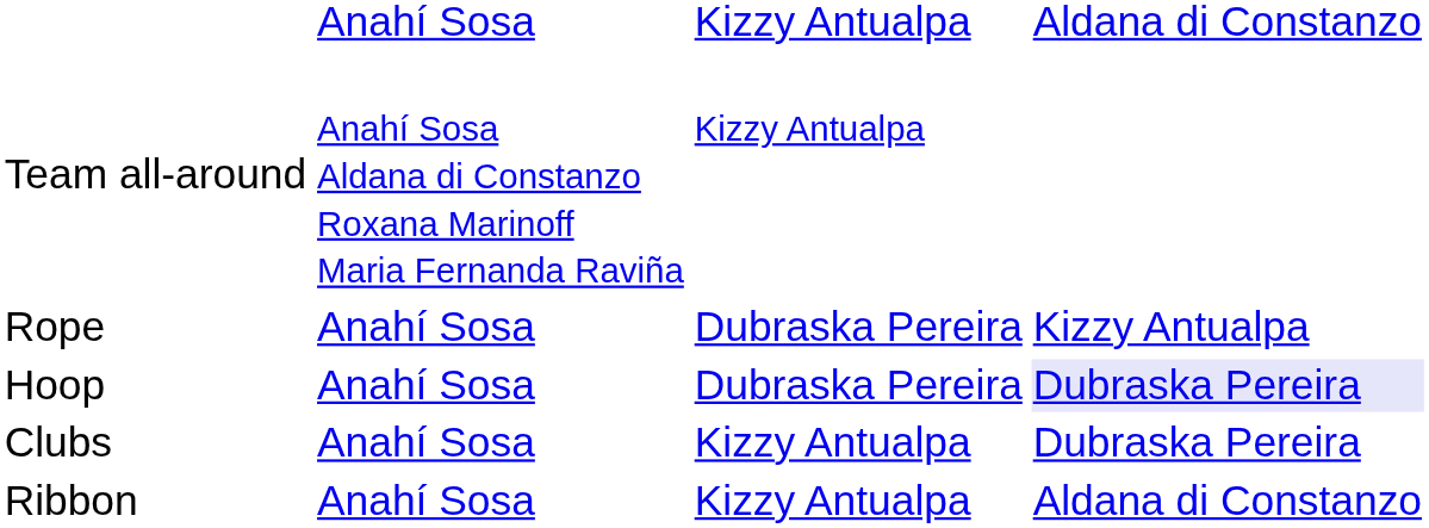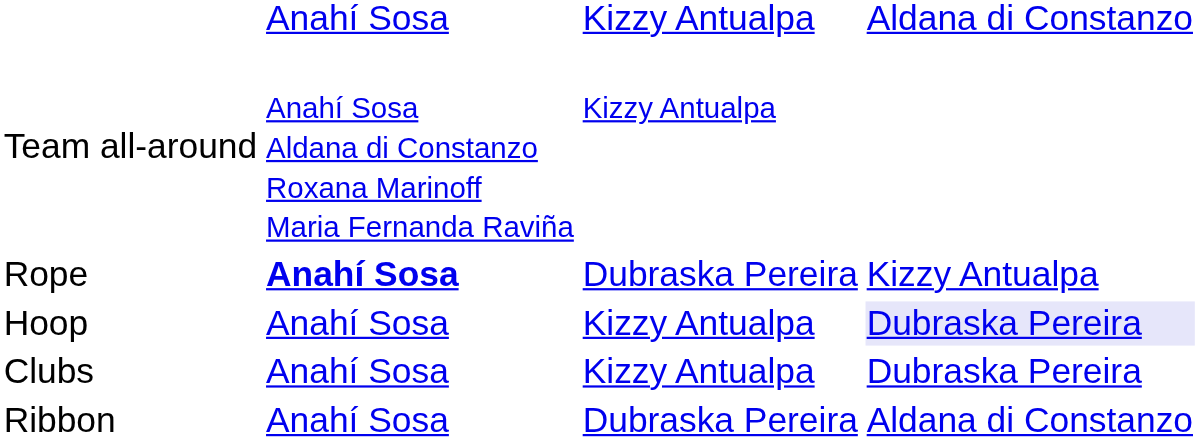Rope | column 2: normal -> bold
Hoop | column 3: Dubraska Pereira -> Kizzy Antualpa
Ribbon | column 3: Kizzy Antualpa -> Dubraska Pereira
